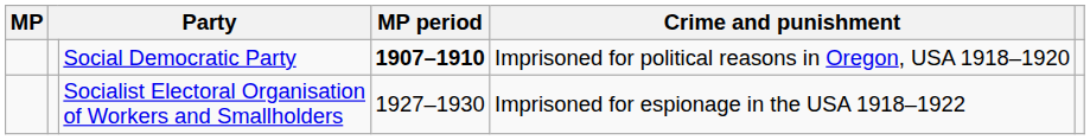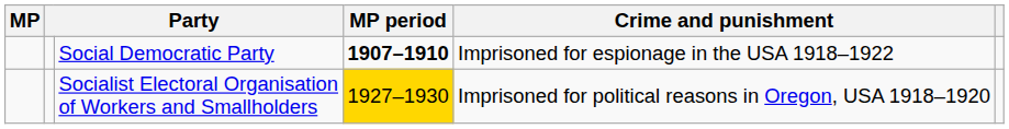Social Democratic Party | Crime and punishment: Imprisoned for political reasons in Oregon, USA 1918–1920 -> Imprisoned for espionage in the USA 1918–1922
Socialist Electoral Organisation of Workers and Smallholders | MP period: no background -> gold background
Socialist Electoral Organisation of Workers and Smallholders | Crime and punishment: Imprisoned for espionage in the USA 1918–1922 -> Imprisoned for political reasons in Oregon, USA 1918–1920
